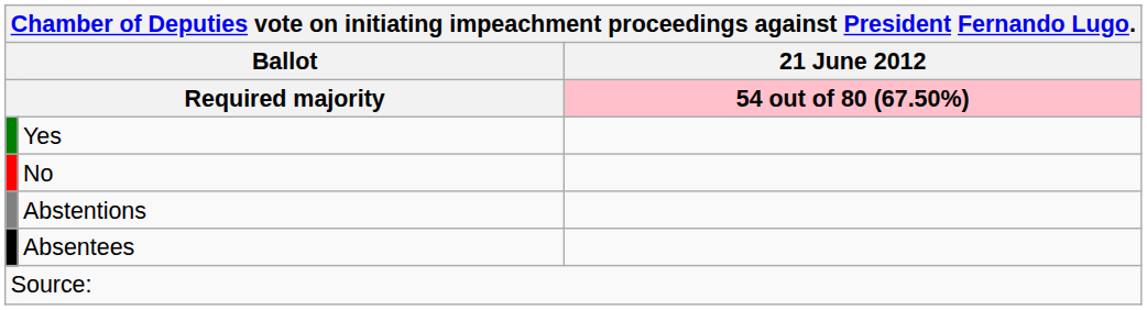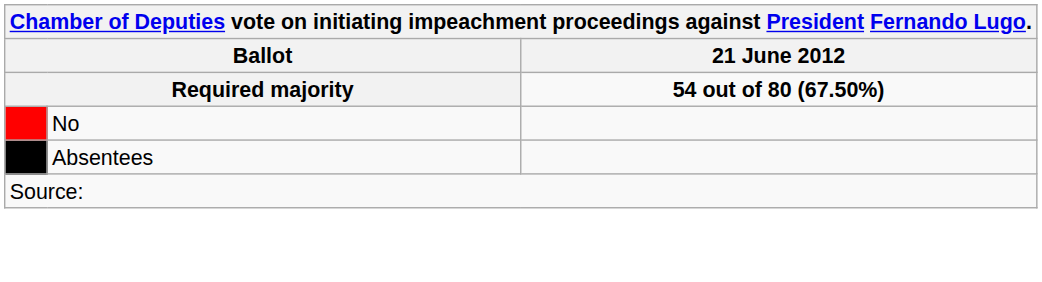Required majority | 21 June 2012: pink background -> no background
- row: Yes
- row: Abstentions
